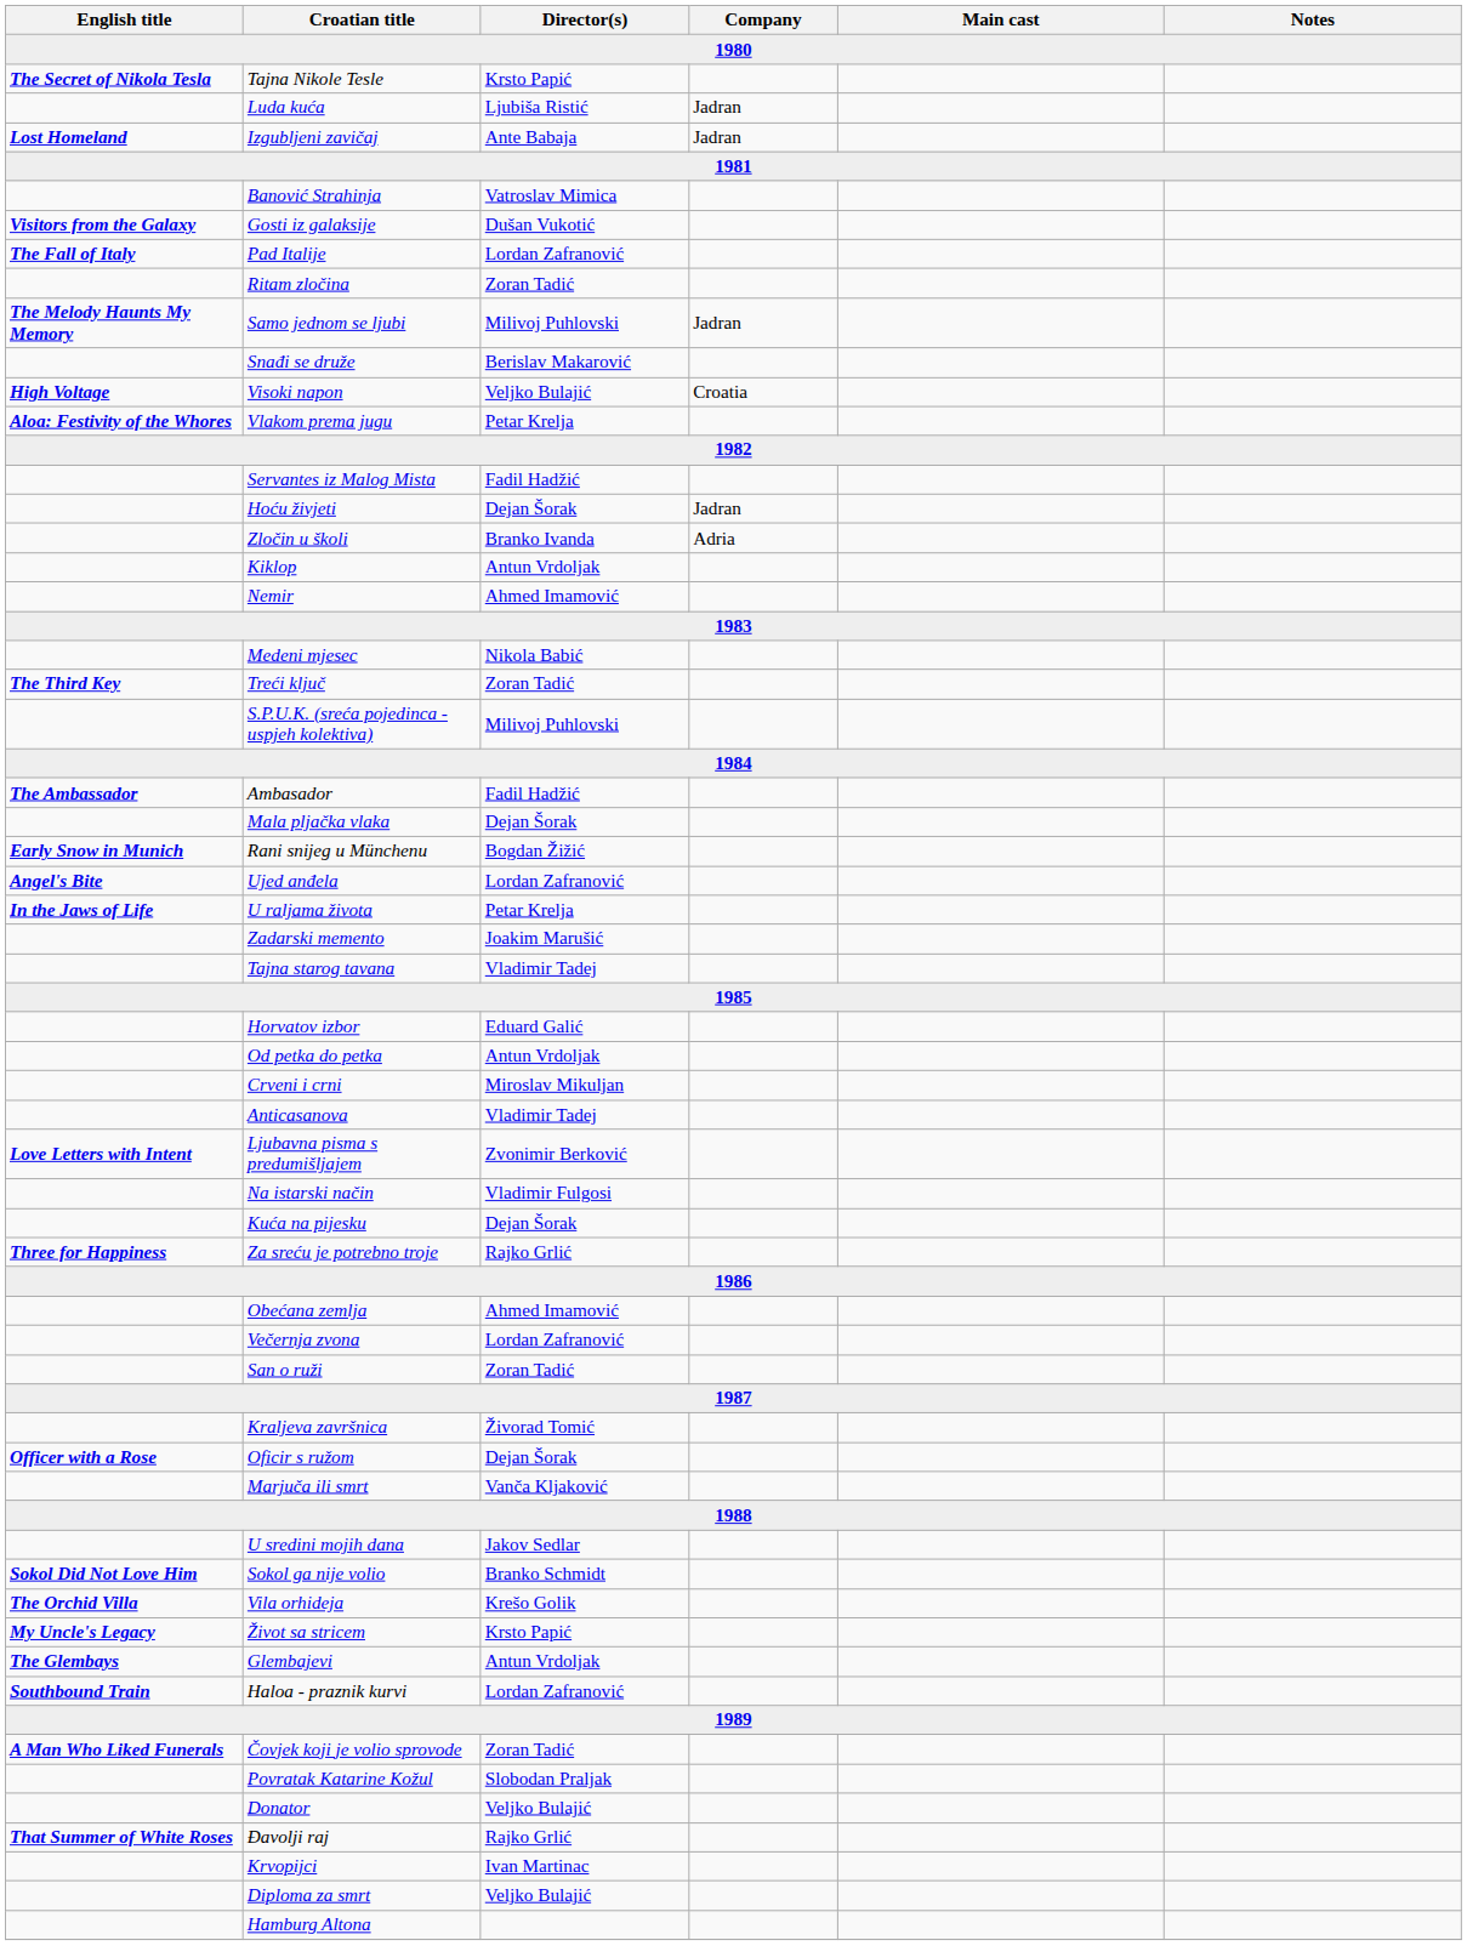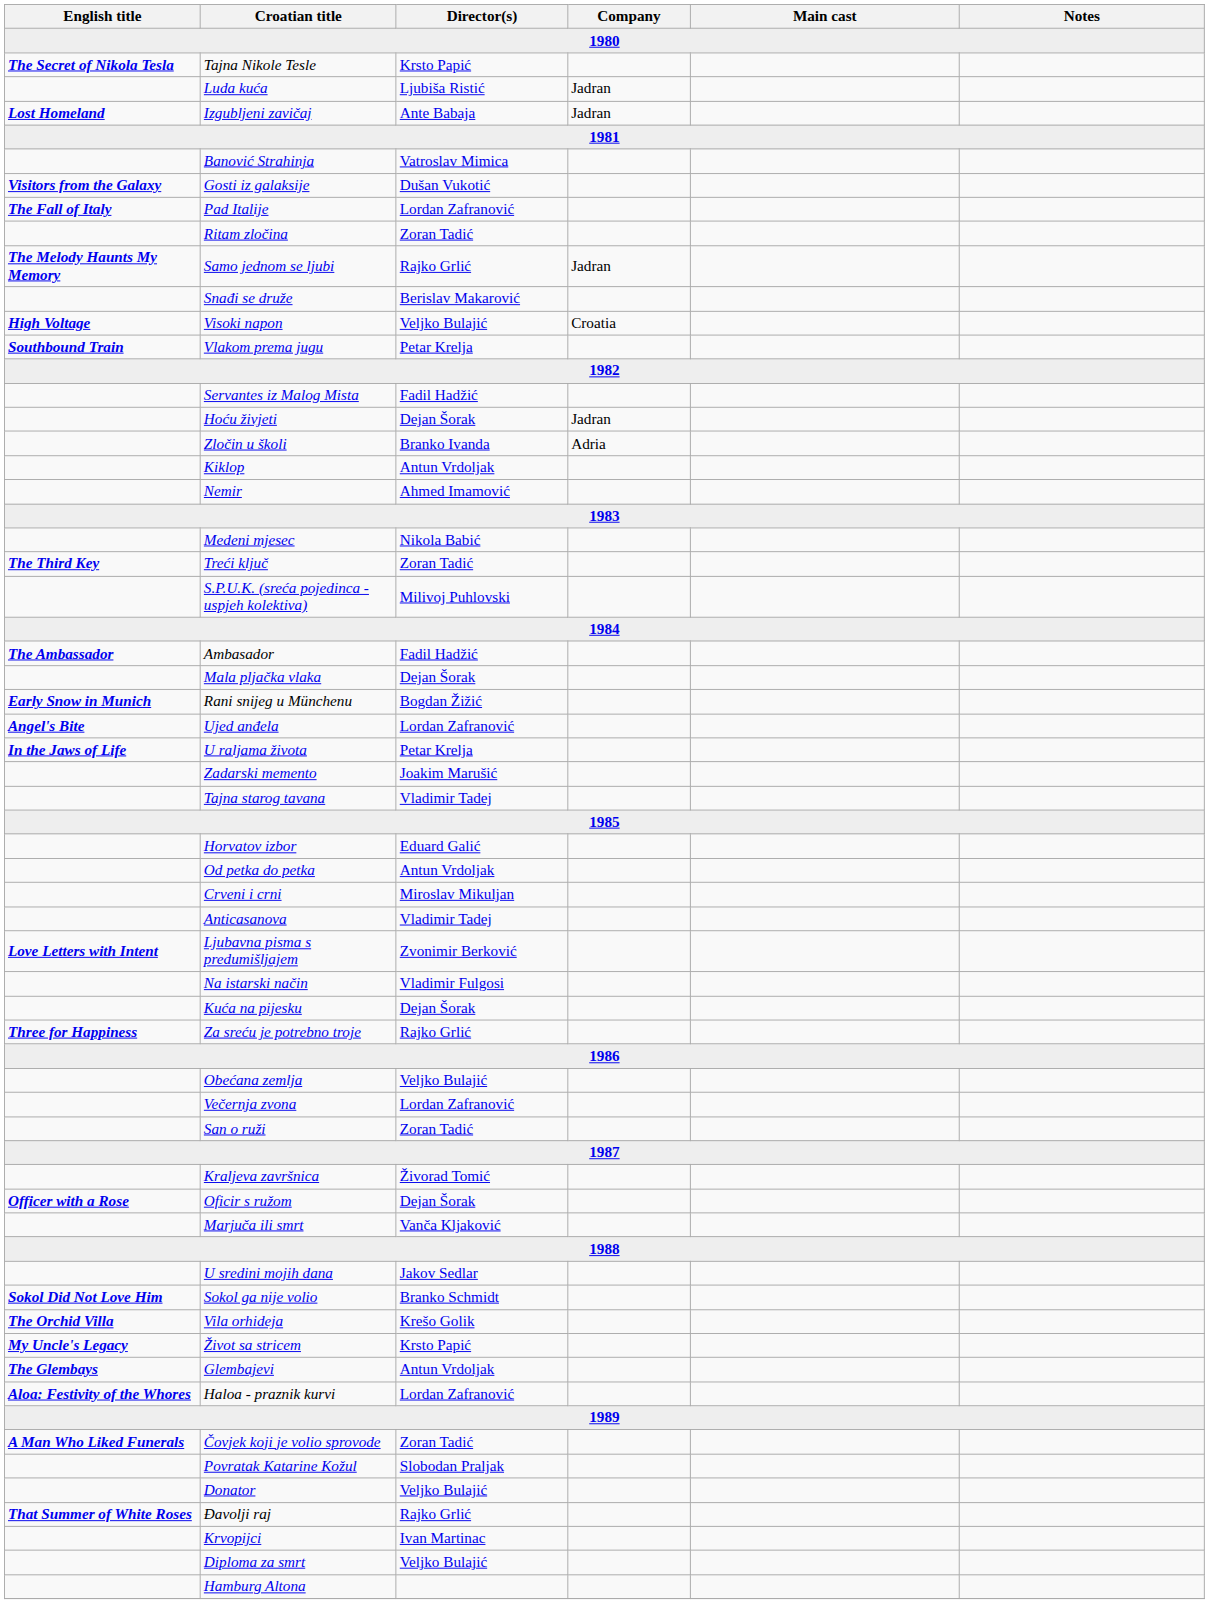Samo jednom se ljubi | Director(s): Milivoj Puhlovski -> Rajko Grlić
Vlakom prema jugu | English title: Aloa: Festivity of the Whores -> Southbound Train
Obećana zemlja | Director(s): Ahmed Imamović -> Veljko Bulajić
Haloa - praznik kurvi | English title: Southbound Train -> Aloa: Festivity of the Whores
